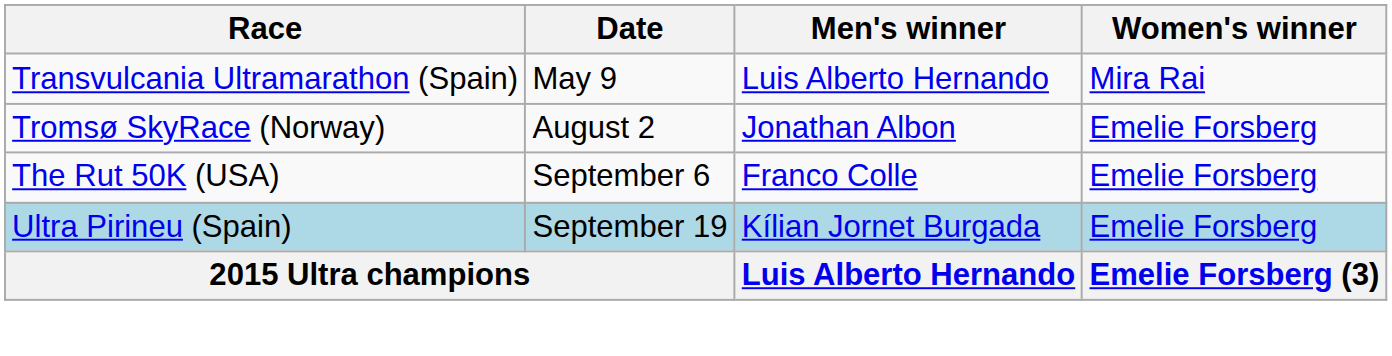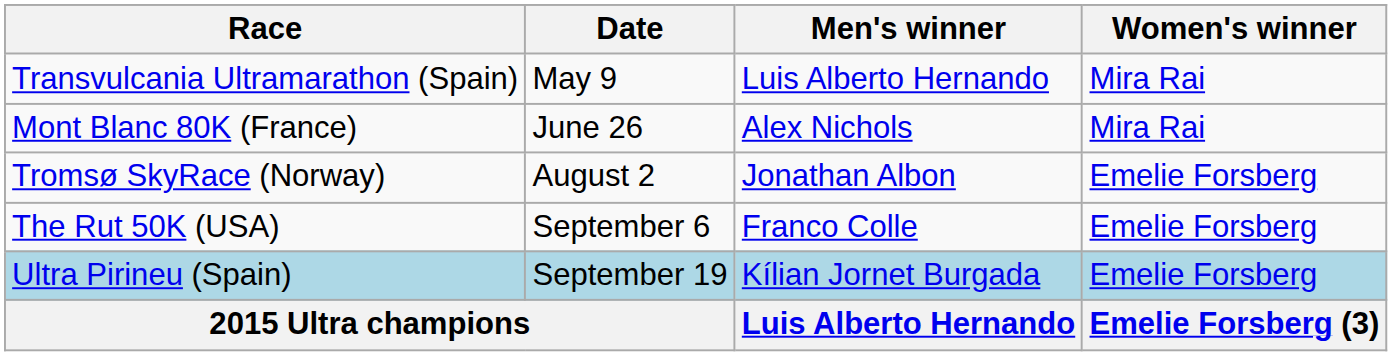+ row: Mont Blanc 80K (France) | June 26 | Alex Nichols | Mira Rai
